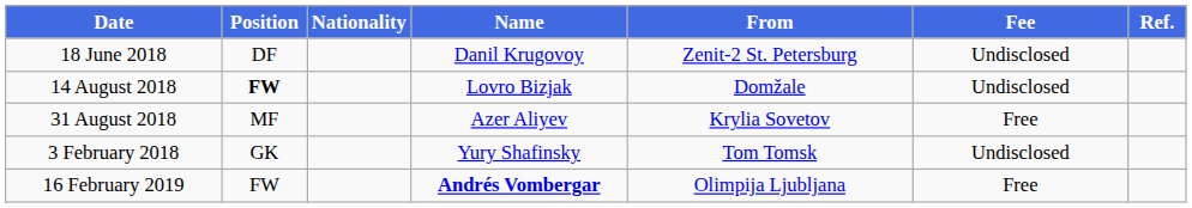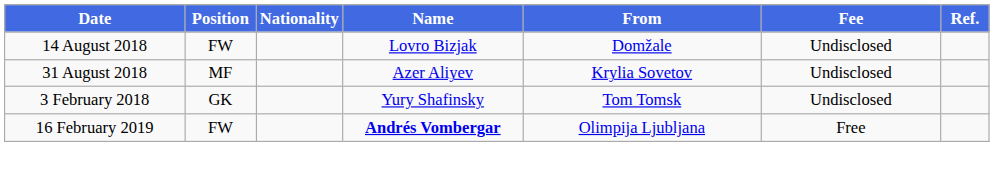- row: 18 June 2018 | DF | Danil Krugovoy | Zenit-2 St. Petersburg | Undisclosed
14 August 2018 | Position: bold -> normal
31 August 2018 | Fee: Free -> Undisclosed
